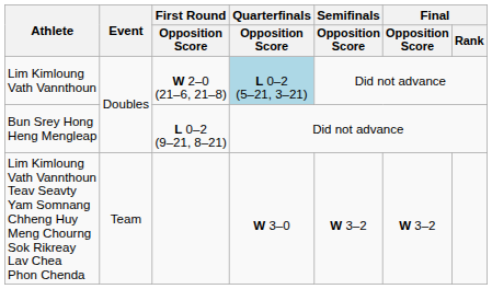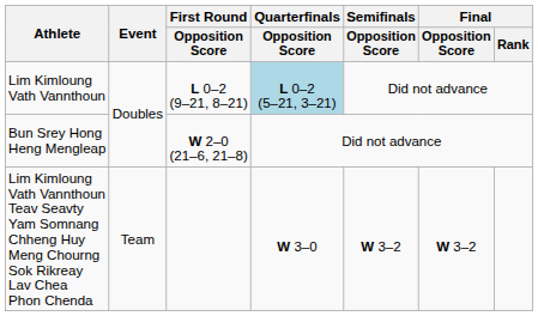Lim Kimloung Vath Vannthoun | First Round / Opposition Score: W 2–0 (21–6, 21–8) -> L 0–2 (9–21, 8–21)
Bun Srey Hong Heng Mengleap | First Round / Opposition Score: L 0–2 (9–21, 8–21) -> W 2–0 (21–6, 21–8)
